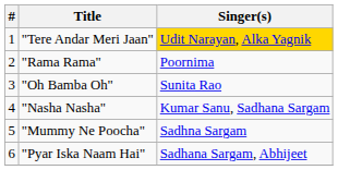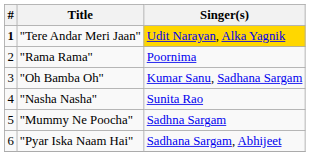"Tere Andar Meri Jaan" | #: normal -> bold
"Oh Bamba Oh" | Singer(s): Sunita Rao -> Kumar Sanu, Sadhana Sargam
"Nasha Nasha" | Singer(s): Kumar Sanu, Sadhana Sargam -> Sunita Rao
